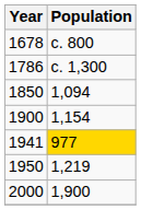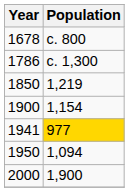1850 | Population: 1,094 -> 1,219
1950 | Population: 1,219 -> 1,094
